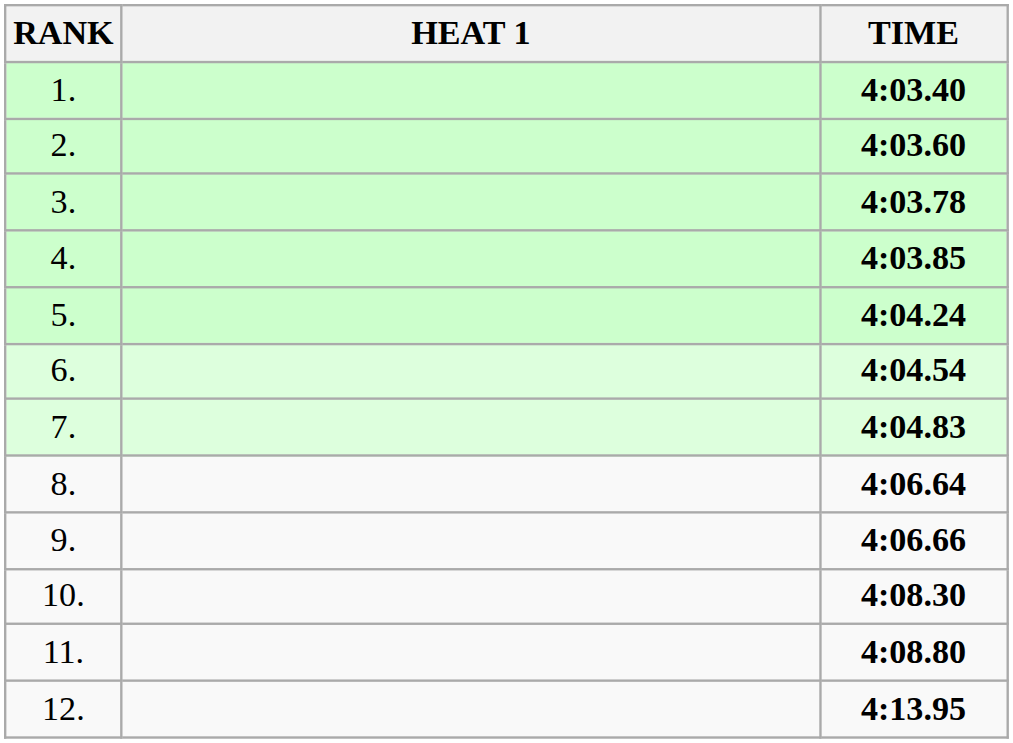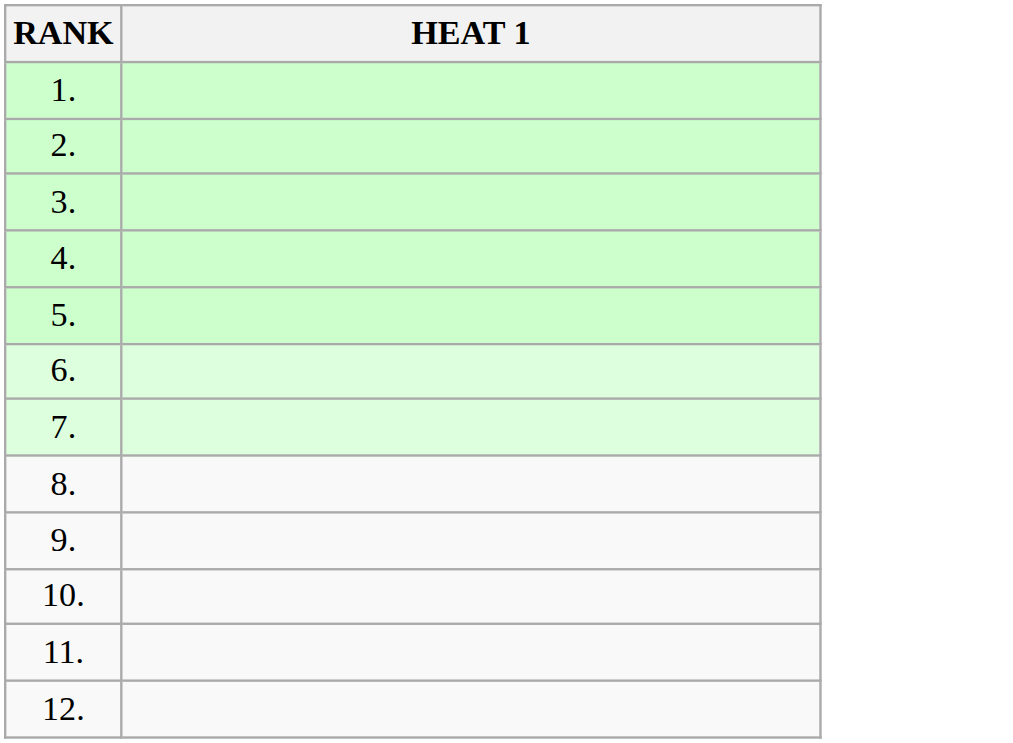- column: TIME | 4:03.40 | 4:03.60 | 4:03.78 | 4:03.85 | 4:04.24 | 4:04.54 | 4:04.83 | 4:06.64 | 4:06.66 | 4:08.30 | 4:08.80 | 4:13.95
